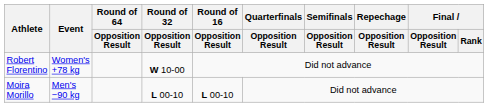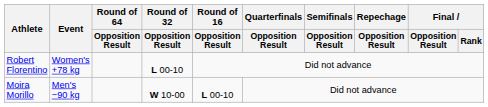Robert Florentino | Round of 32 / Opposition Result: W 10-00 -> L 00-10
Moira Morillo | Round of 32 / Opposition Result: L 00-10 -> W 10-00
